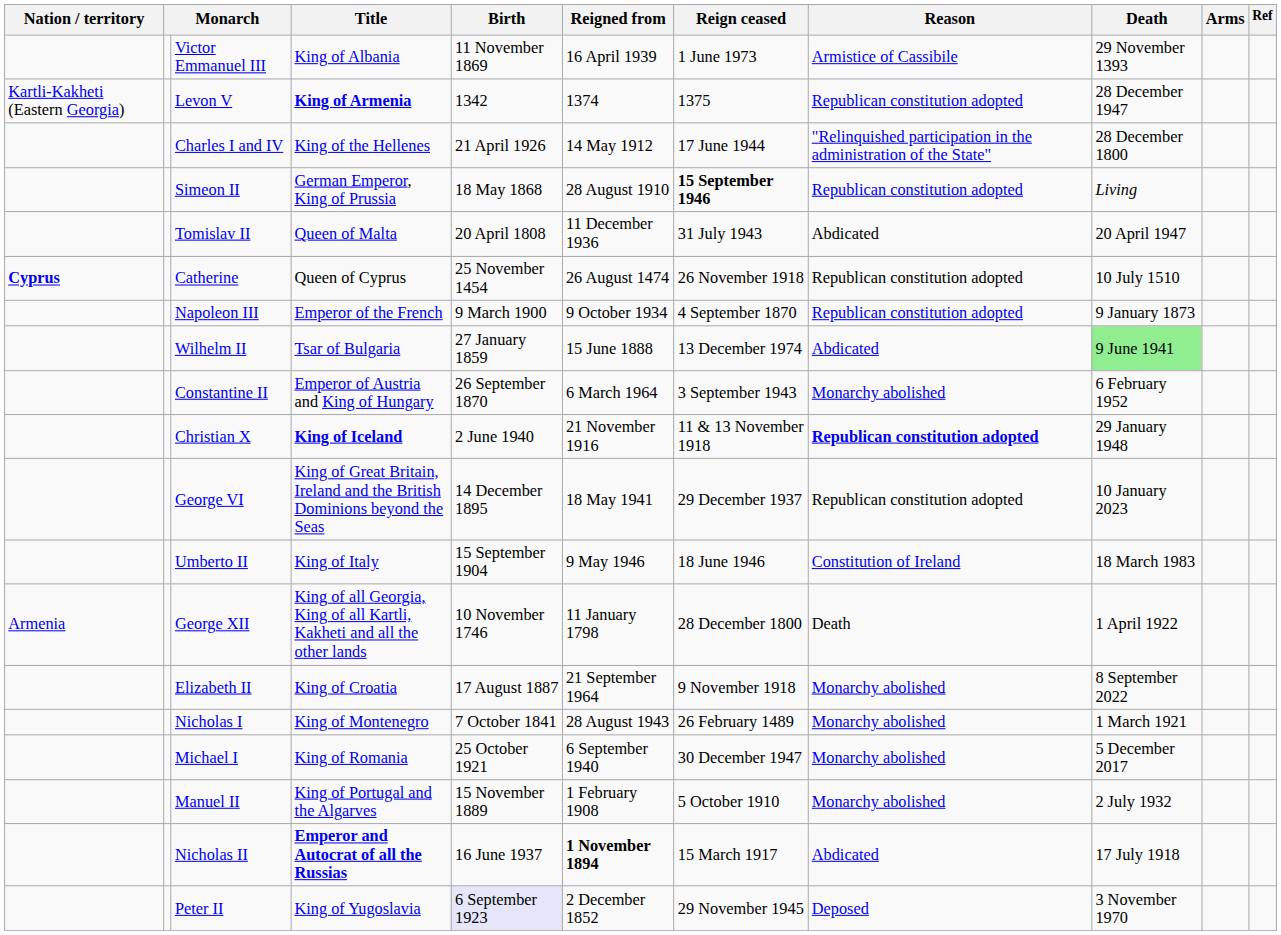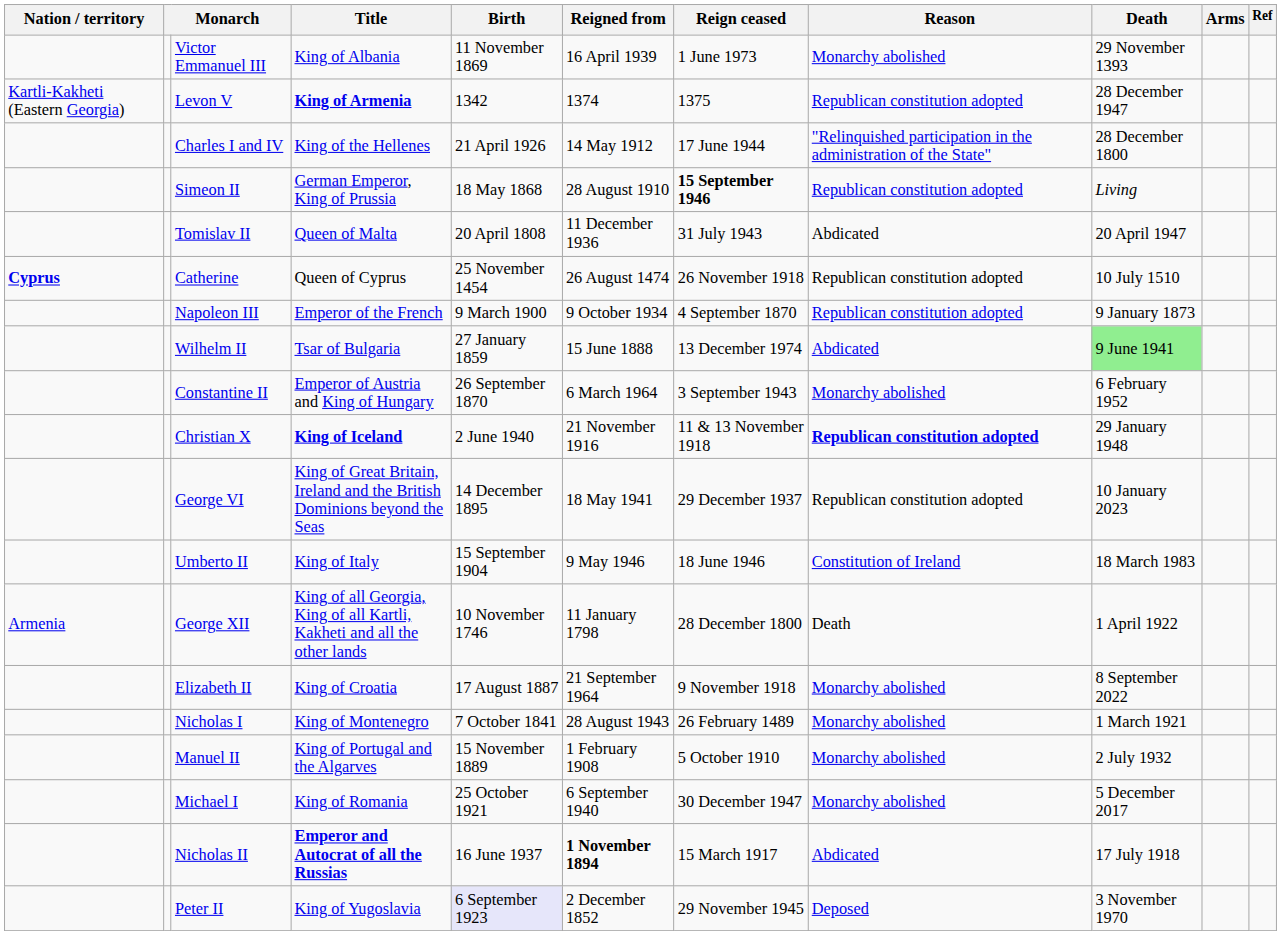Victor Emmanuel III | Reason: Armistice of Cassibile -> Monarchy abolished
rows swapped: Manuel II <-> Michael I
